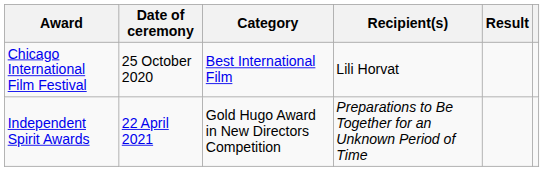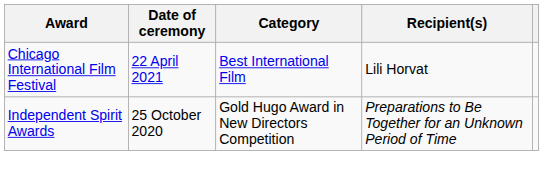- column: Result
Chicago International Film Festival | Date of ceremony: 25 October 2020 -> 22 April 2021
Independent Spirit Awards | Date of ceremony: 22 April 2021 -> 25 October 2020
